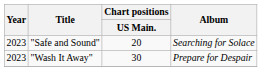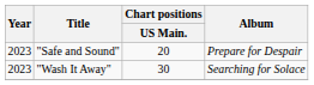"Safe and Sound" | Album: Searching for Solace -> Prepare for Despair
"Wash It Away" | Album: Prepare for Despair -> Searching for Solace
